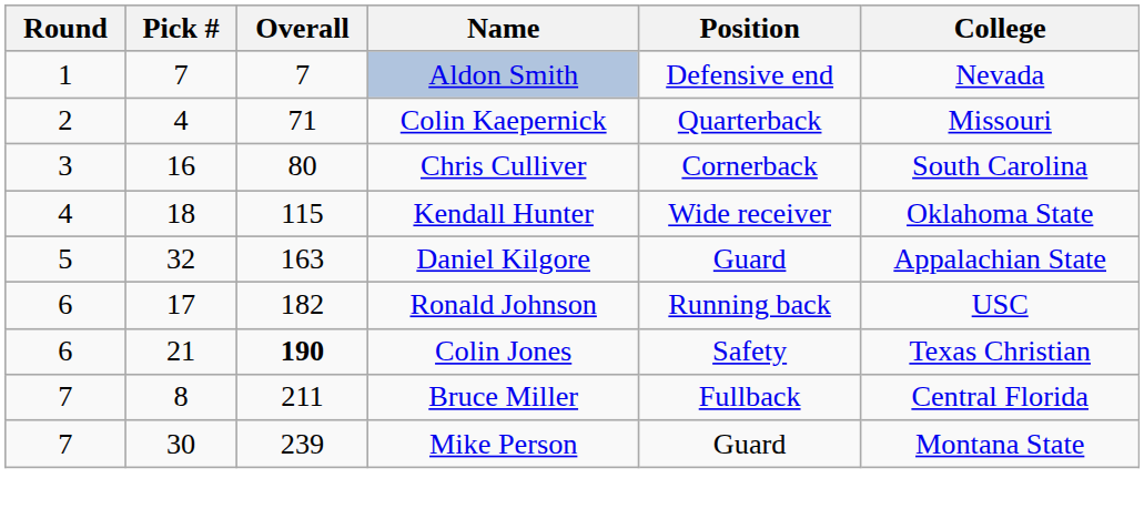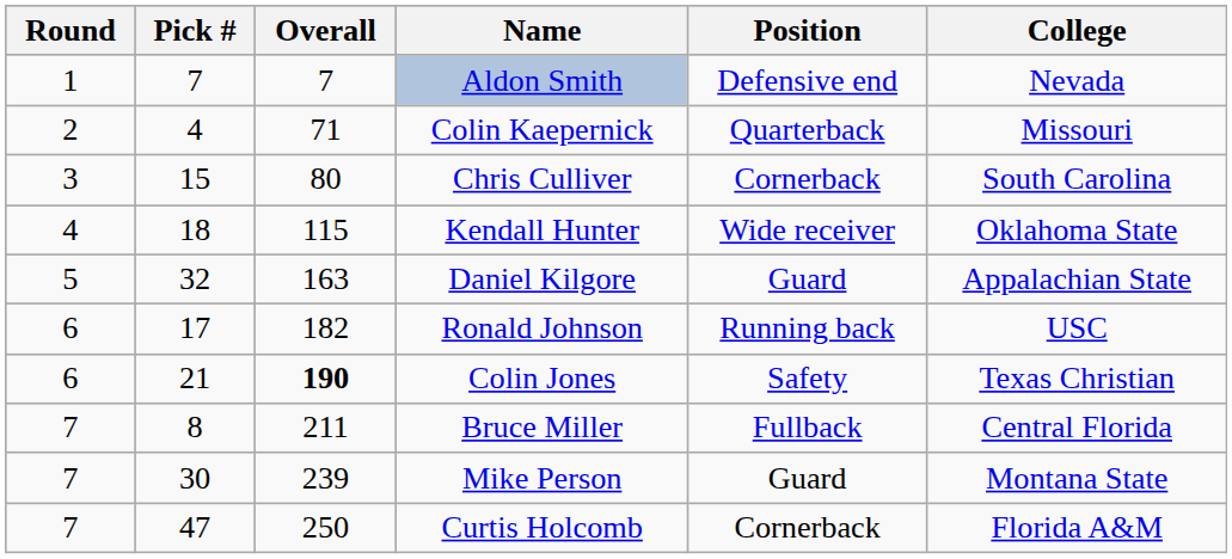Chris Culliver | Pick #: 16 -> 15
+ row: 7 | 47 | 250 | Curtis Holcomb | Cornerback | Florida A&M
